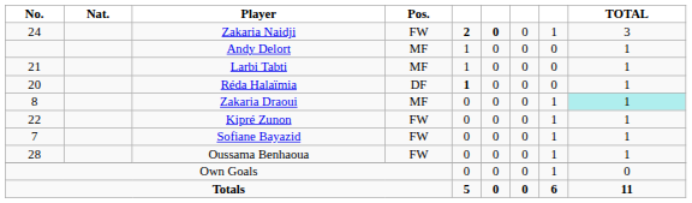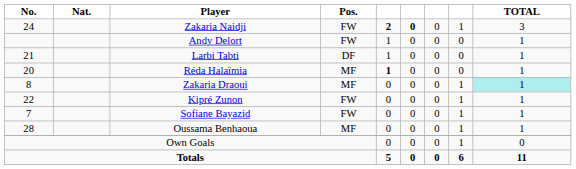Andy Delort | Pos.: MF -> FW
Larbi Tabti | Pos.: MF -> DF
Réda Halaïmia | Pos.: DF -> MF
Oussama Benhaoua | Pos.: FW -> MF
